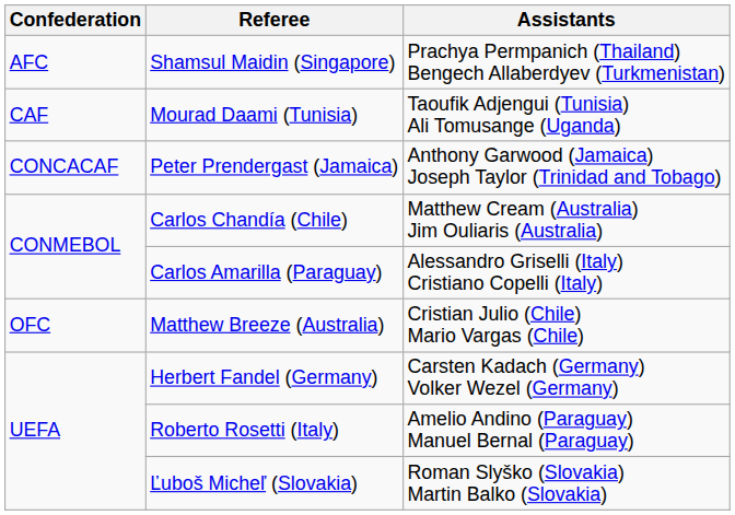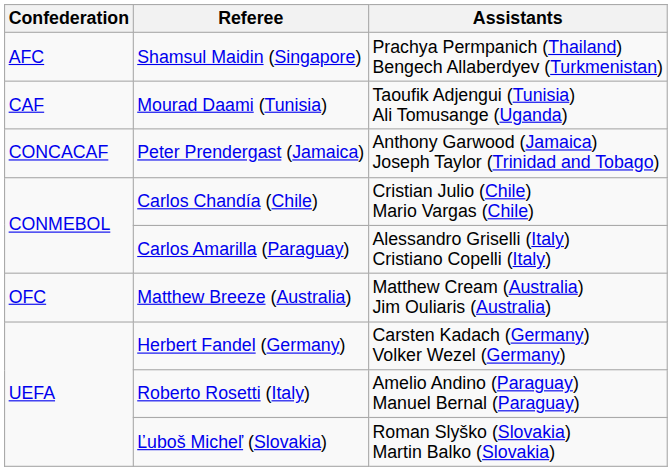Carlos Chandía (Chile) | Assistants: Matthew Cream (Australia) Jim Ouliaris (Australia) -> Cristian Julio (Chile) Mario Vargas (Chile)
Matthew Breeze (Australia) | Assistants: Cristian Julio (Chile) Mario Vargas (Chile) -> Matthew Cream (Australia) Jim Ouliaris (Australia)
